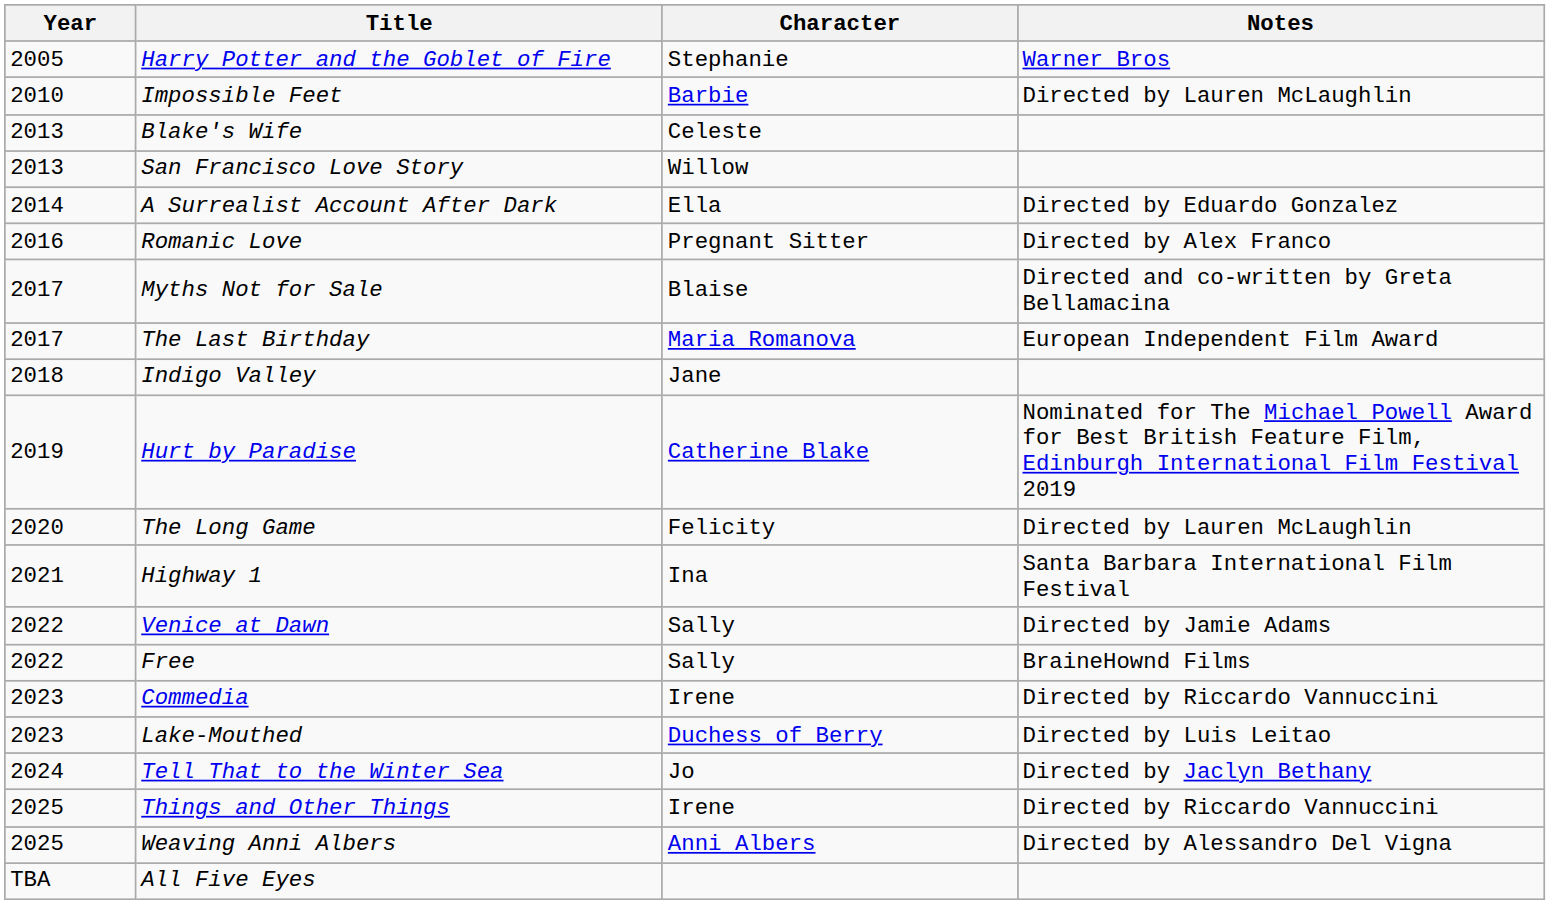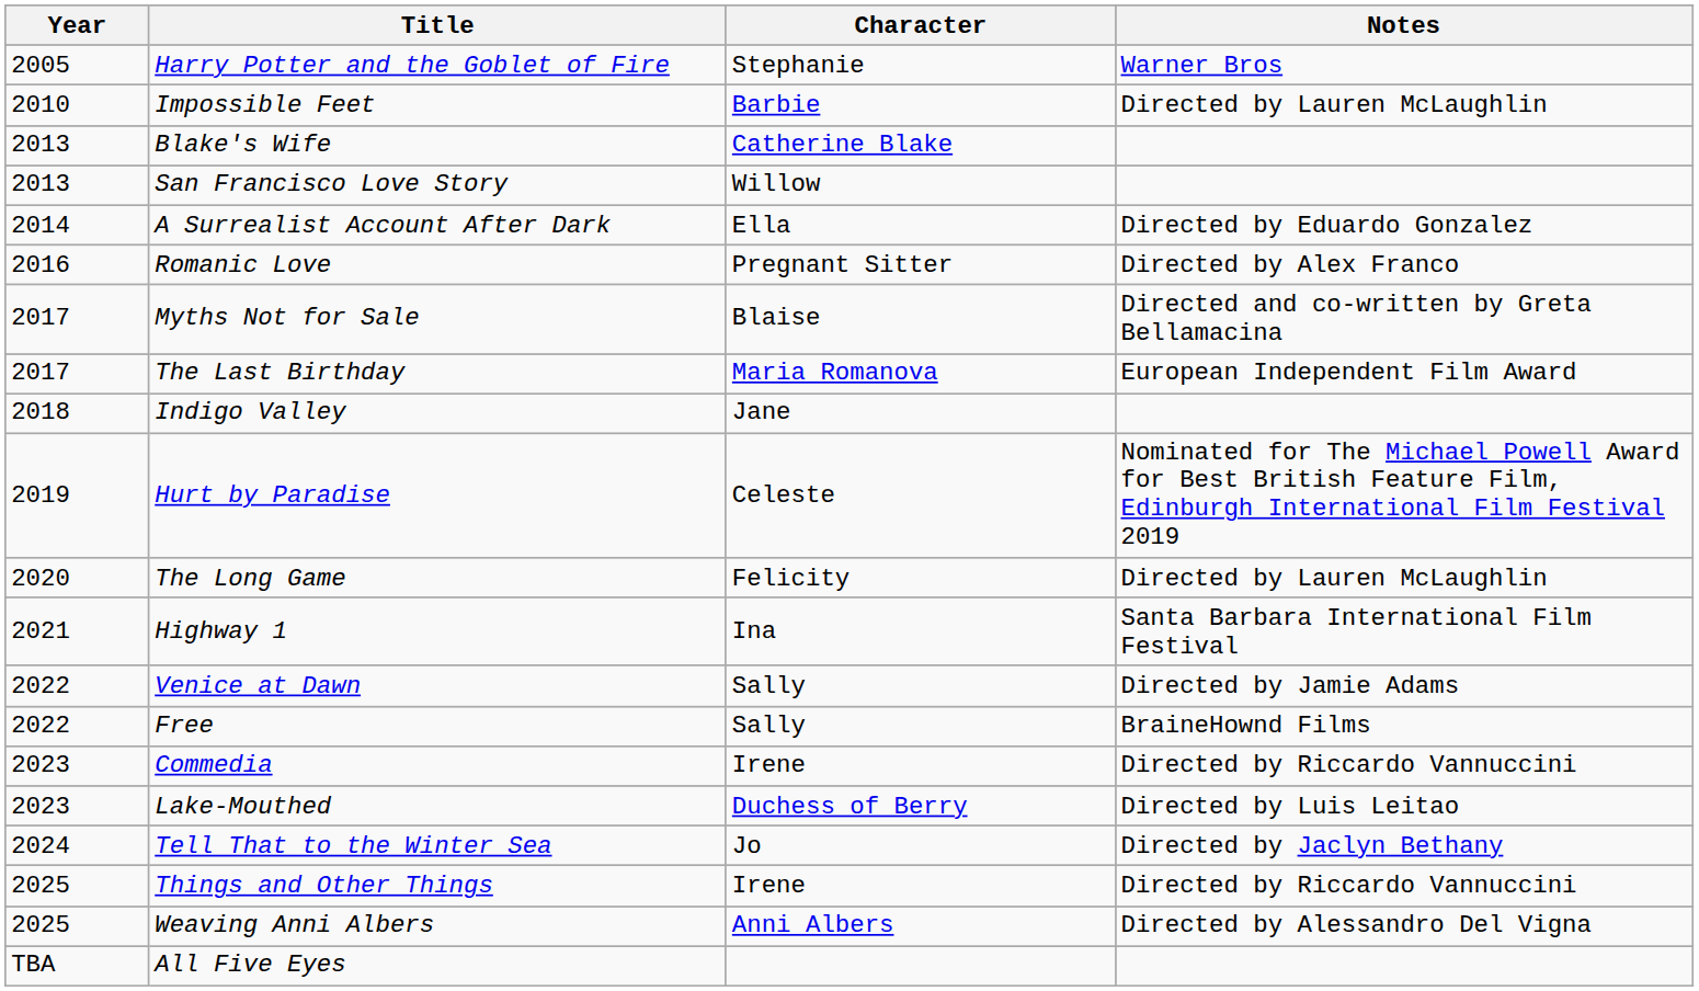Blake's Wife | Character: Celeste -> Catherine Blake
Hurt by Paradise | Character: Catherine Blake -> Celeste
